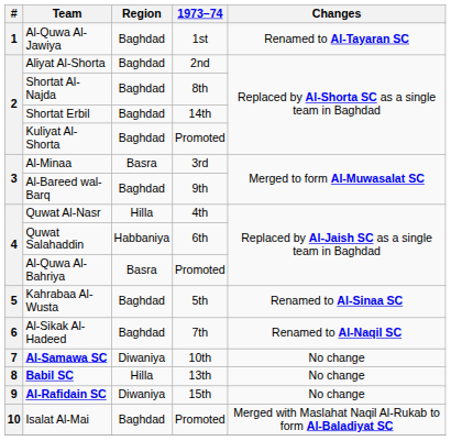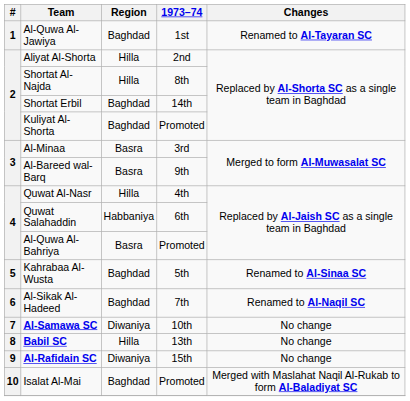Aliyat Al-Shorta | Region: Baghdad -> Hilla
Shortat Al-Najda | Region: Baghdad -> Hilla
Al-Bareed wal-Barq | Region: Baghdad -> Basra
